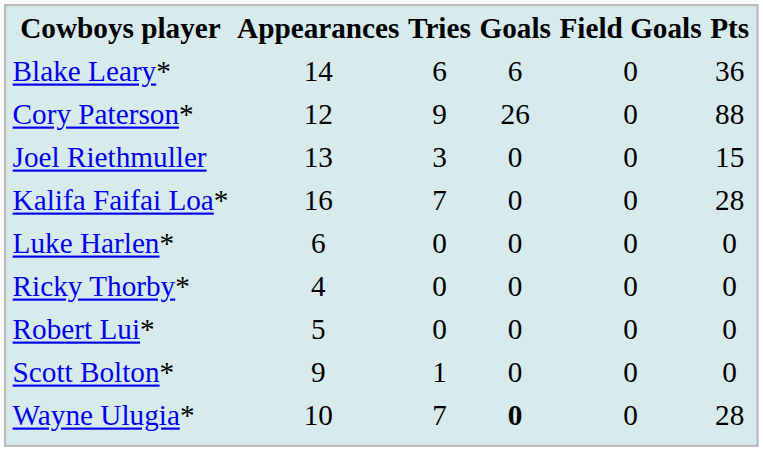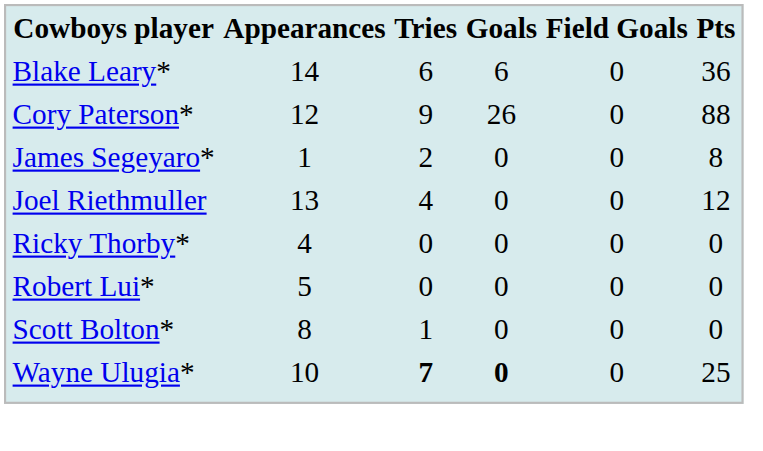+ row: James Segeyaro* | 1 | 2 | 0 | 0 | 8
Joel Riethmuller | Tries: 3 -> 4
Joel Riethmuller | Pts: 15 -> 12
- row: Kalifa Faifai Loa* | 16 | 7 | 0 | 0 | 28
- row: Luke Harlen* | 6 | 0 | 0 | 0 | 0
Scott Bolton* | Appearances: 9 -> 8
Wayne Ulugia* | Tries: normal -> bold
Wayne Ulugia* | Pts: 28 -> 25
